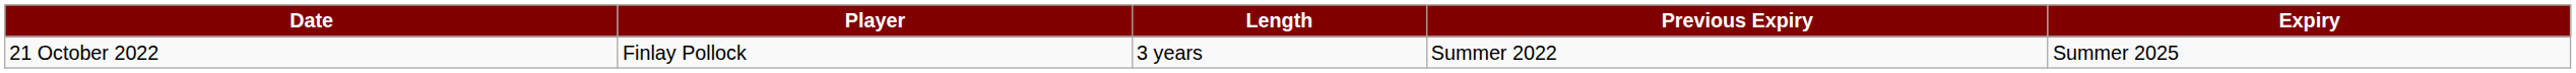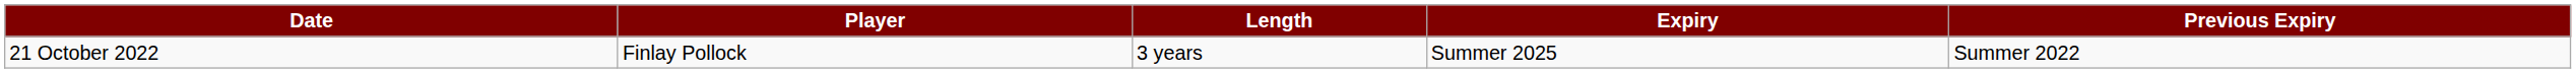columns swapped: Previous Expiry <-> Expiry
